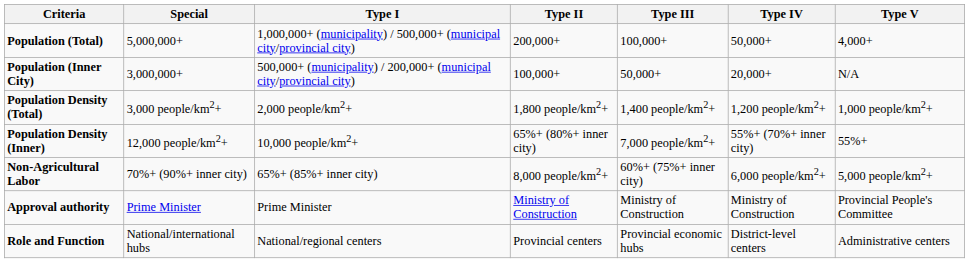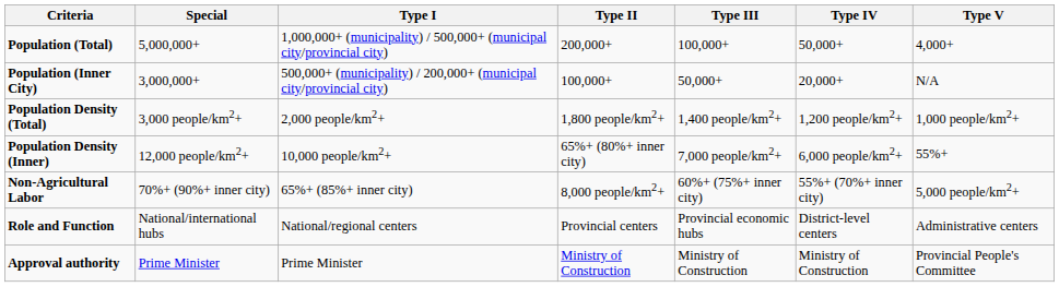Population Density (Inner) | Type IV: 55%+ (70%+ inner city) -> 6,000 people/km2+
Non-Agricultural Labor | Type IV: 6,000 people/km2+ -> 55%+ (70%+ inner city)
rows swapped: Role and Function <-> Approval authority
